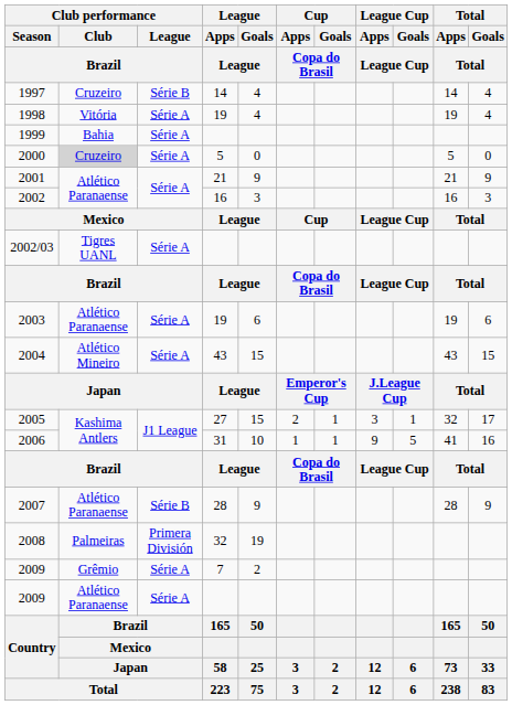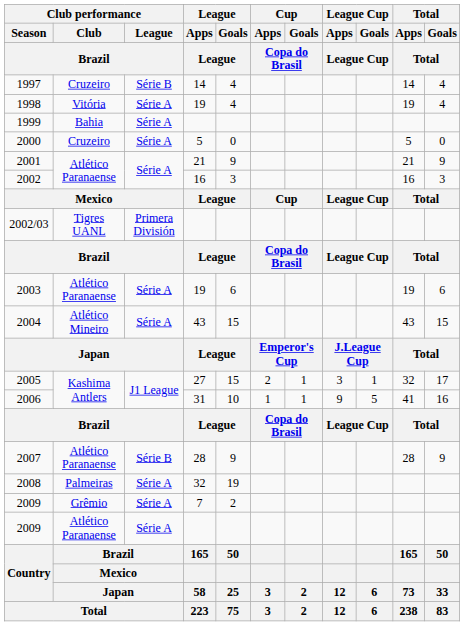2000 | Club performance / Club / Brazil: lightgrey background -> no background
2002/03 | Club performance / League / Brazil: Série A -> Primera División
2008 | Club performance / League / Brazil: Primera División -> Série A
